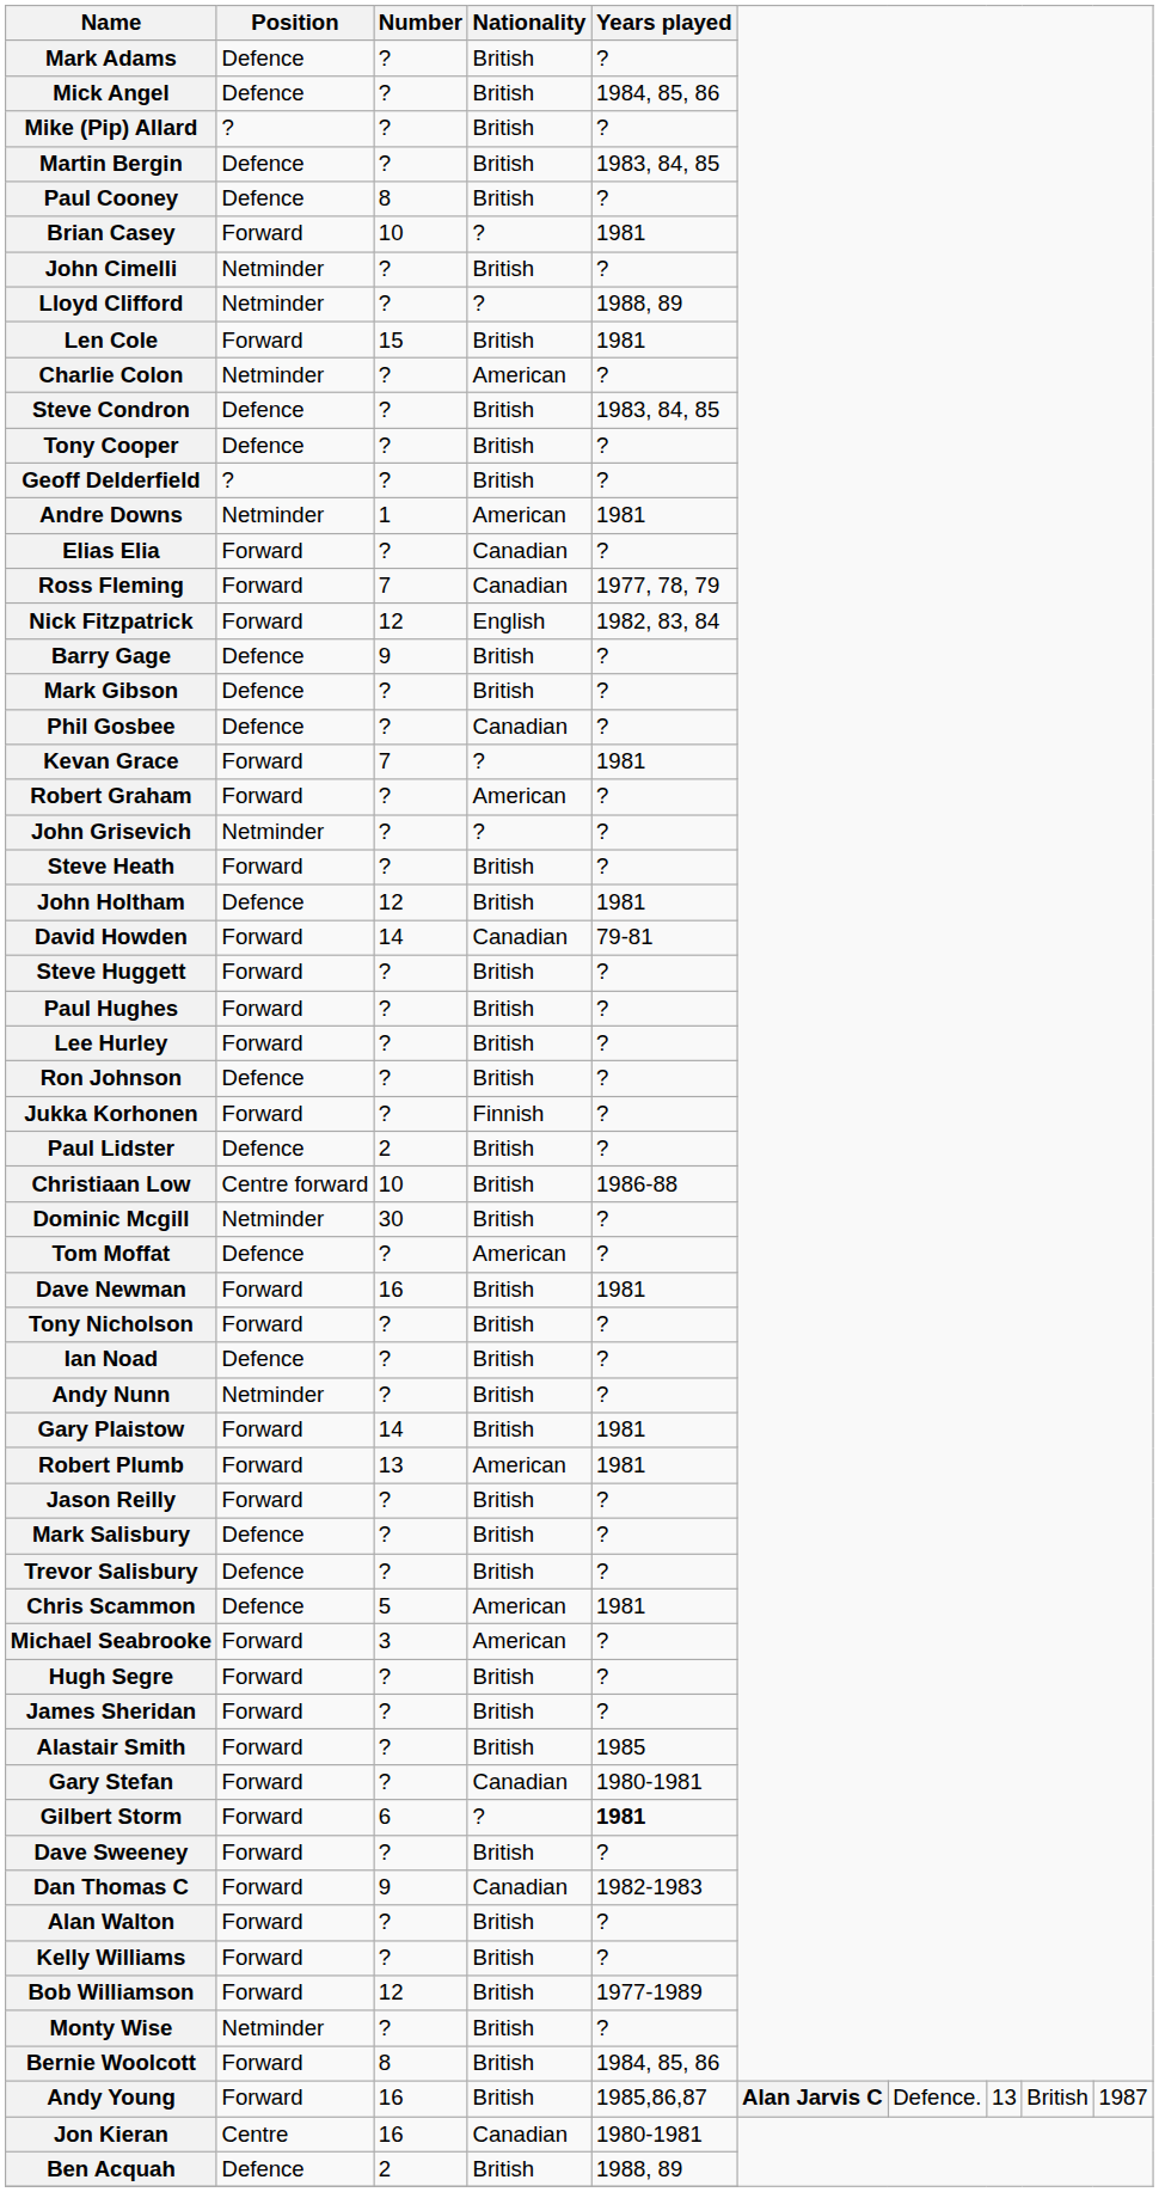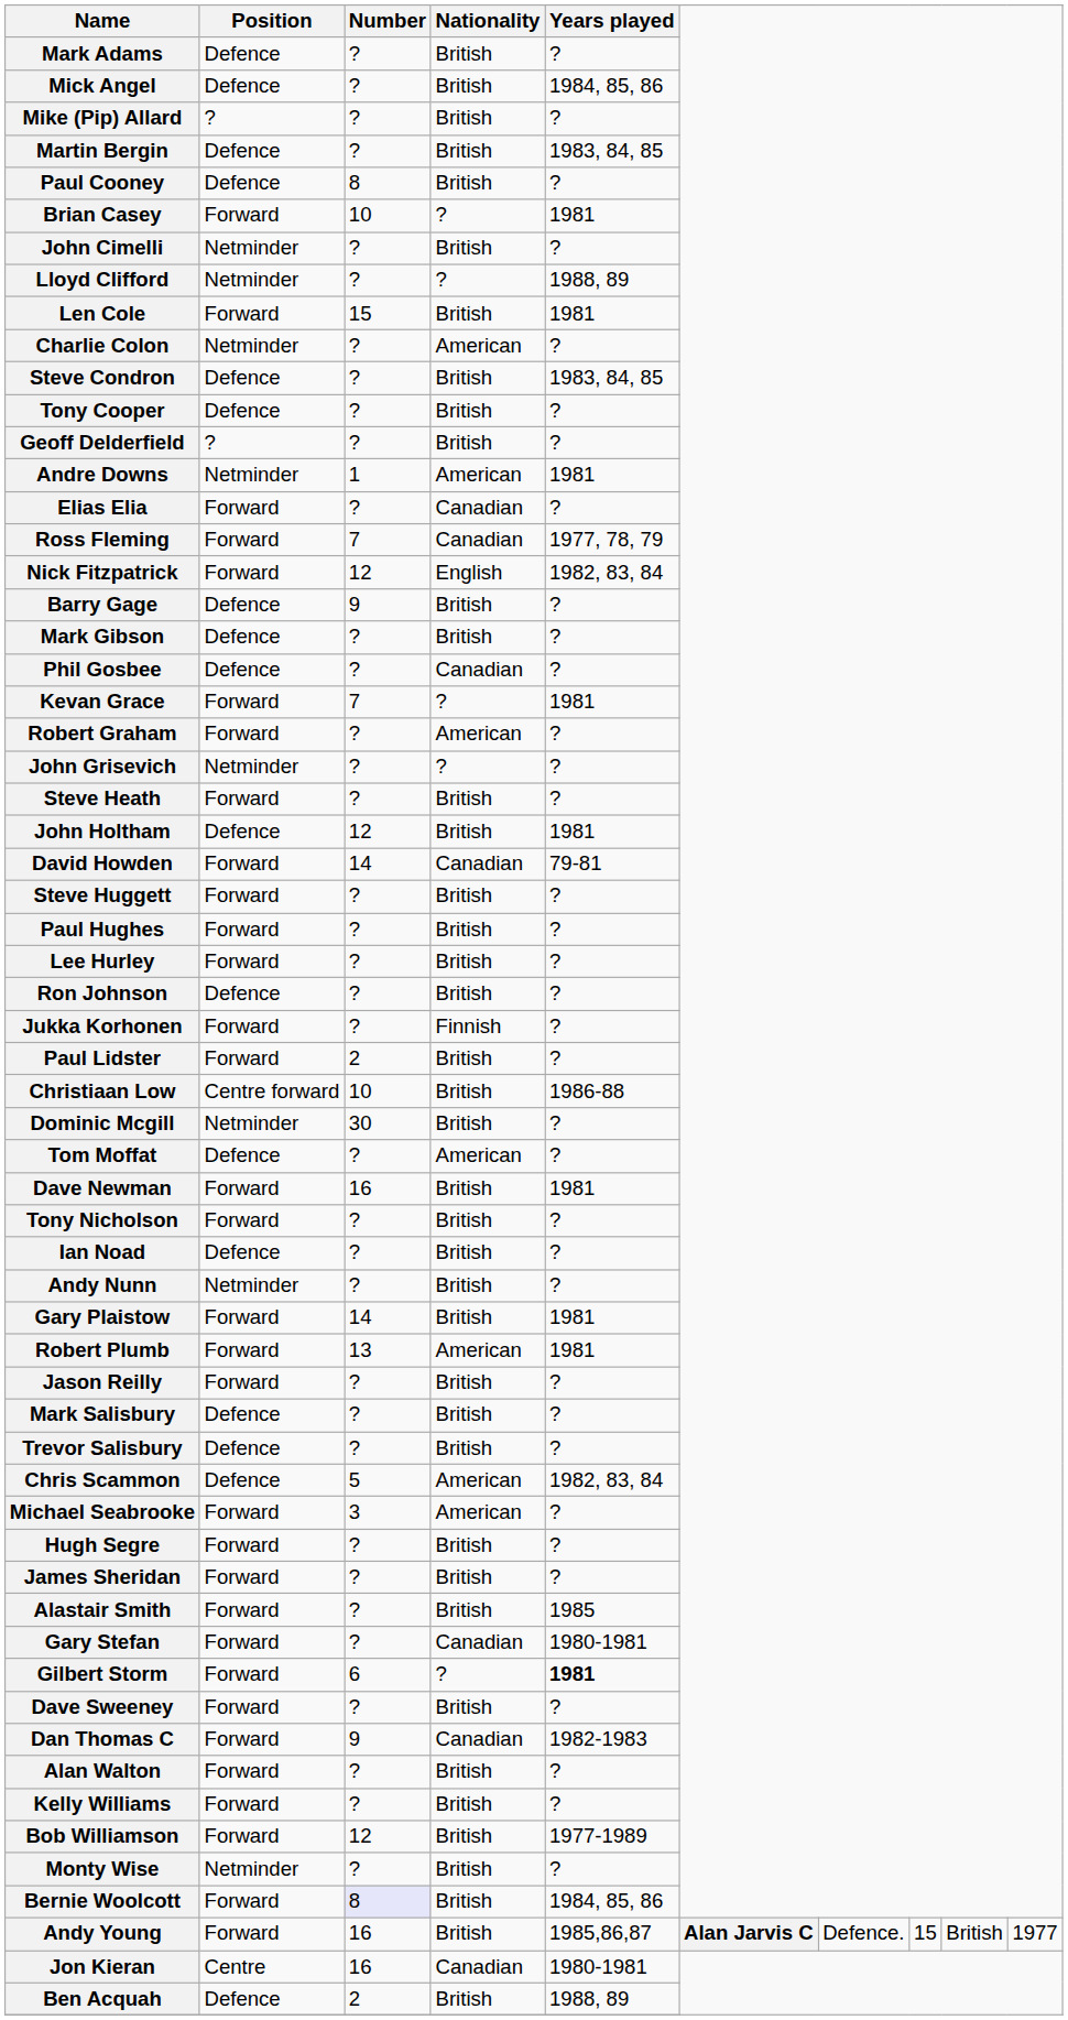Paul Lidster | Position: Defence -> Forward
Chris Scammon | Years played: 1981 -> 1982, 83, 84
Bernie Woolcott | Number: no background -> lavender background
Andy Young | column 8: 13 -> 15
Andy Young | column 10: 1987 -> 1977
